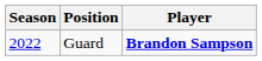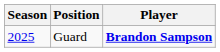Guard | Season: 2022 -> 2025
